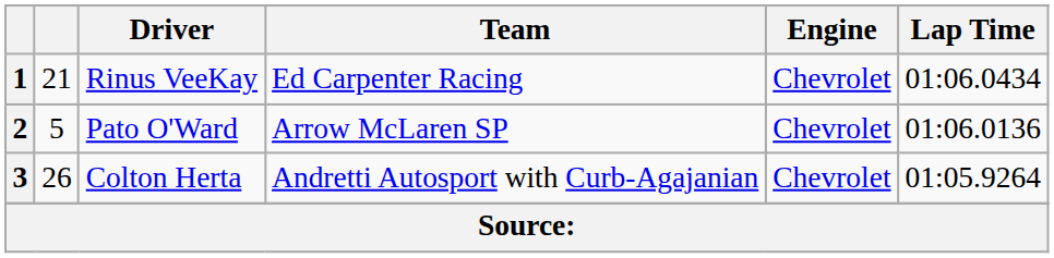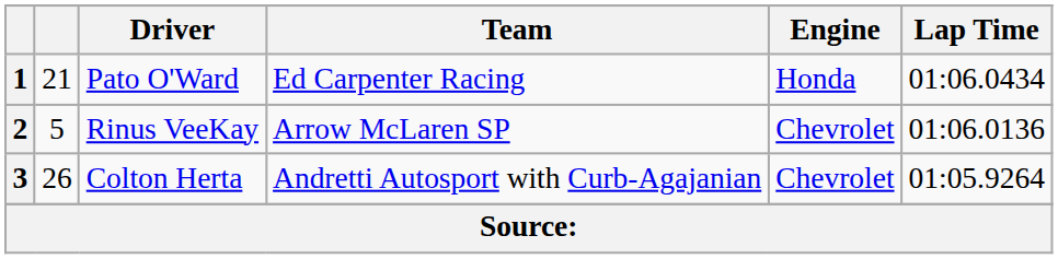1 | Driver: Rinus VeeKay -> Pato O'Ward
1 | Engine: Chevrolet -> Honda
2 | Driver: Pato O'Ward -> Rinus VeeKay
